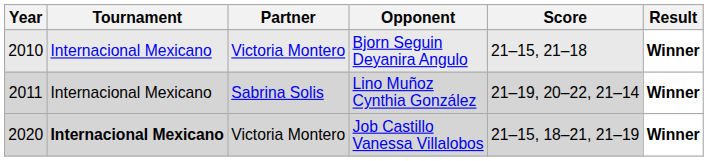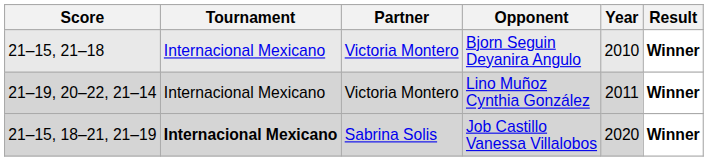columns swapped: Year <-> Score
Lino Muñoz Cynthia González | Partner: Sabrina Solis -> Victoria Montero
Job Castillo Vanessa Villalobos | Partner: Victoria Montero -> Sabrina Solis
